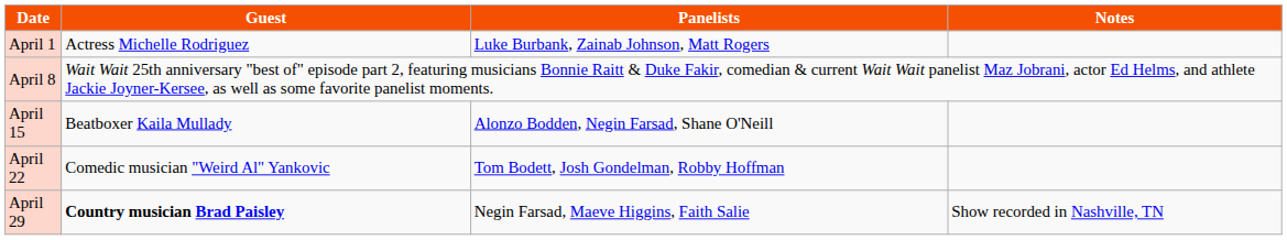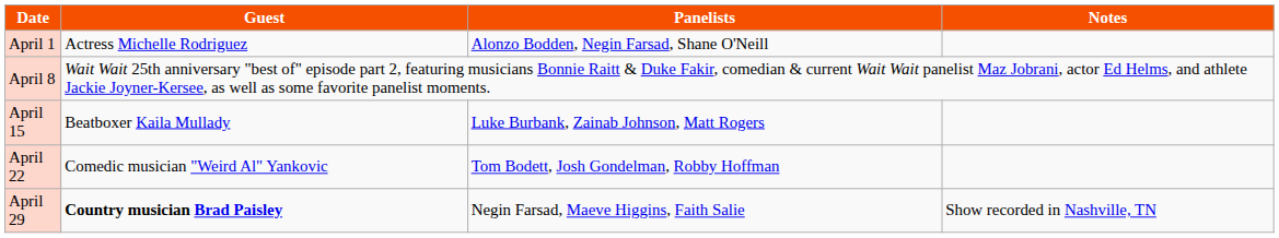April 1 | Panelists: Luke Burbank, Zainab Johnson, Matt Rogers -> Alonzo Bodden, Negin Farsad, Shane O'Neill
April 15 | Panelists: Alonzo Bodden, Negin Farsad, Shane O'Neill -> Luke Burbank, Zainab Johnson, Matt Rogers
